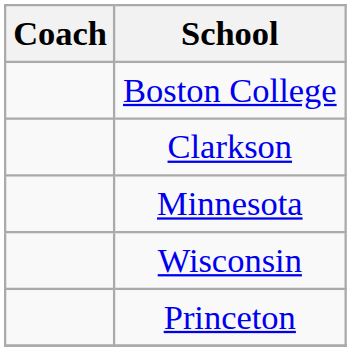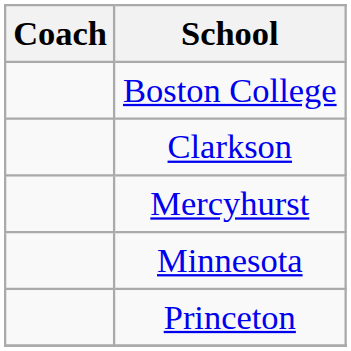+ row: Mercyhurst
- row: Wisconsin
